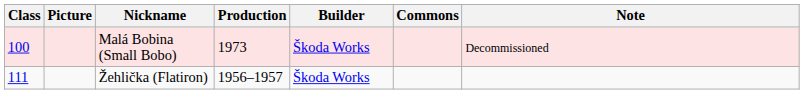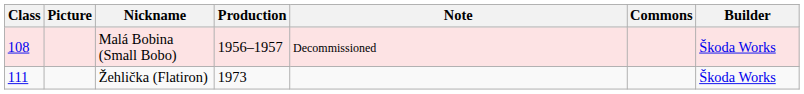columns swapped: Builder <-> Note
Malá Bobina (Small Bobo) | Class: 100 -> 108
Malá Bobina (Small Bobo) | Production: 1973 -> 1956–1957
Žehlička (Flatiron) | Production: 1956–1957 -> 1973
